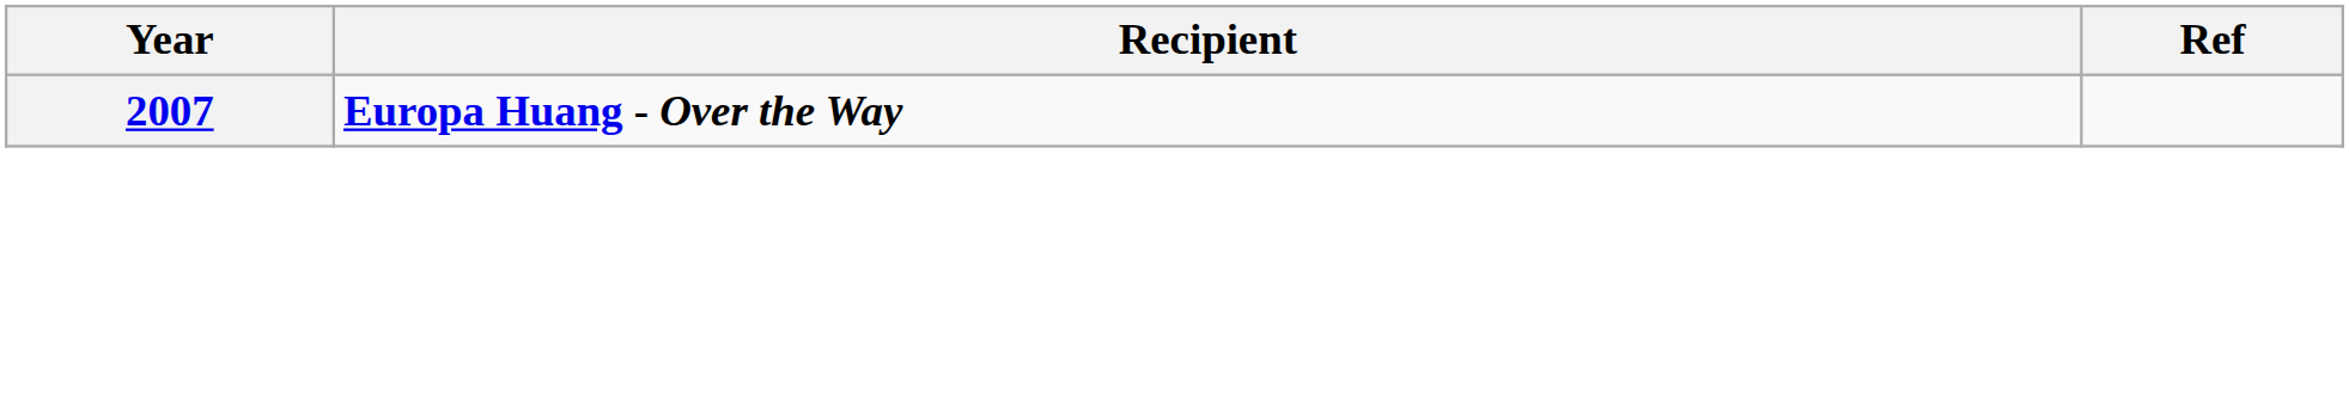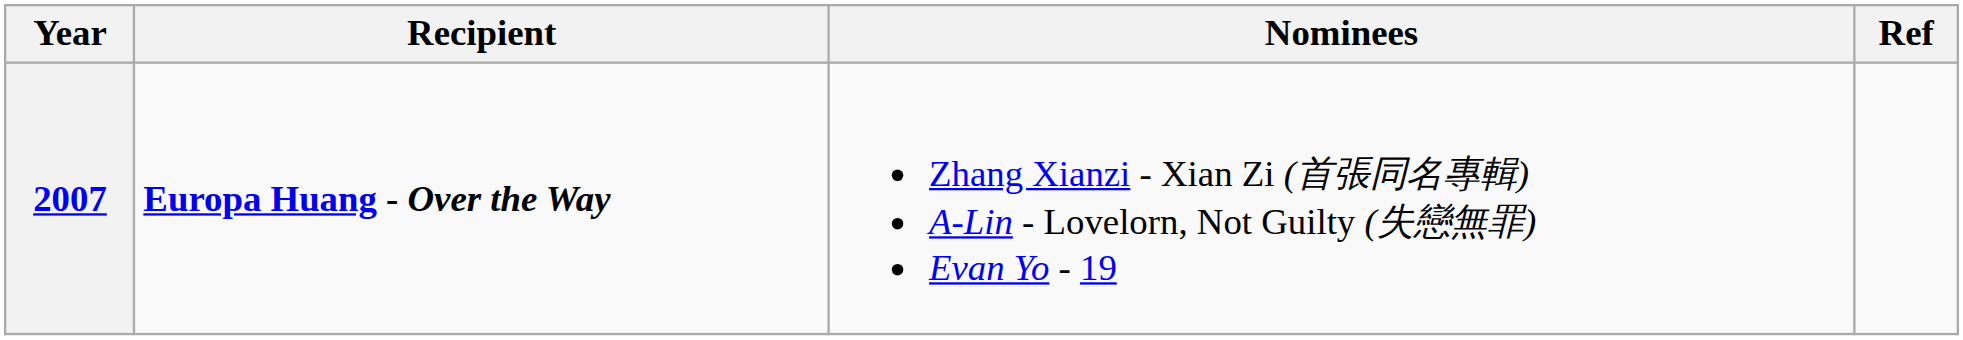+ column: Nominees | Zhang Xianzi - Xian Zi (首張同名專輯) A-Lin - Lovelorn, Not Guilty (失戀無罪) Evan Yo - 19
